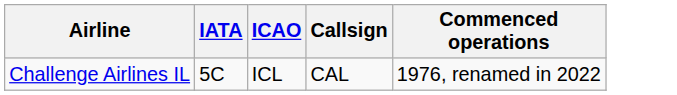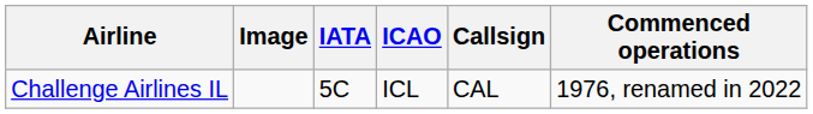+ column: Image
